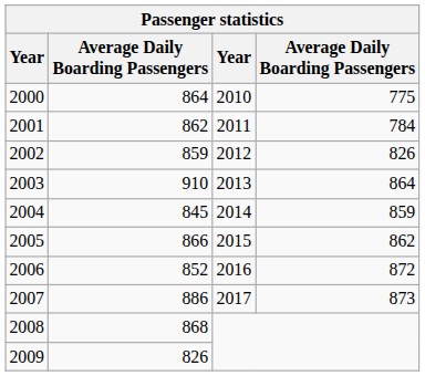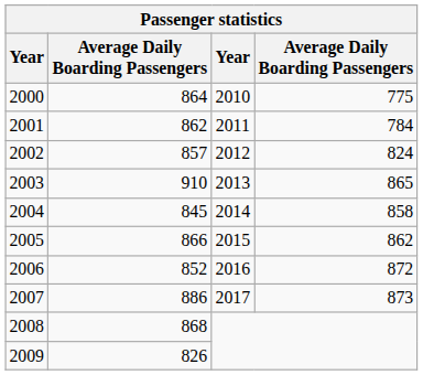2002 | column 2: 859 -> 857
2002 | column 4: 826 -> 824
2003 | column 4: 864 -> 865
2004 | column 4: 859 -> 858
